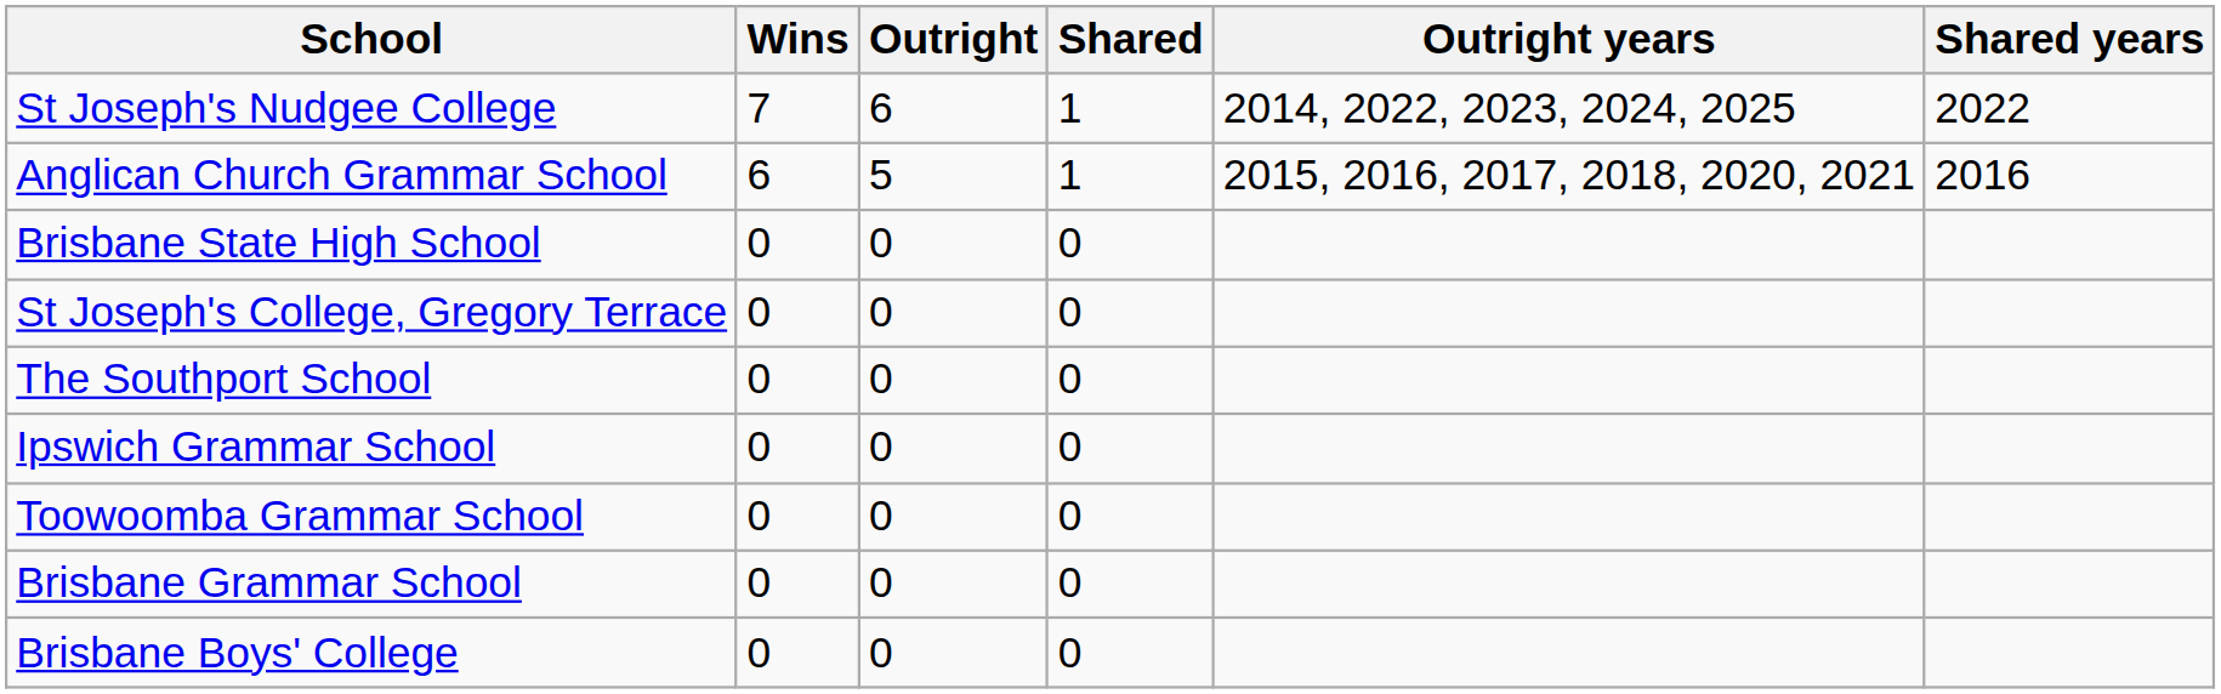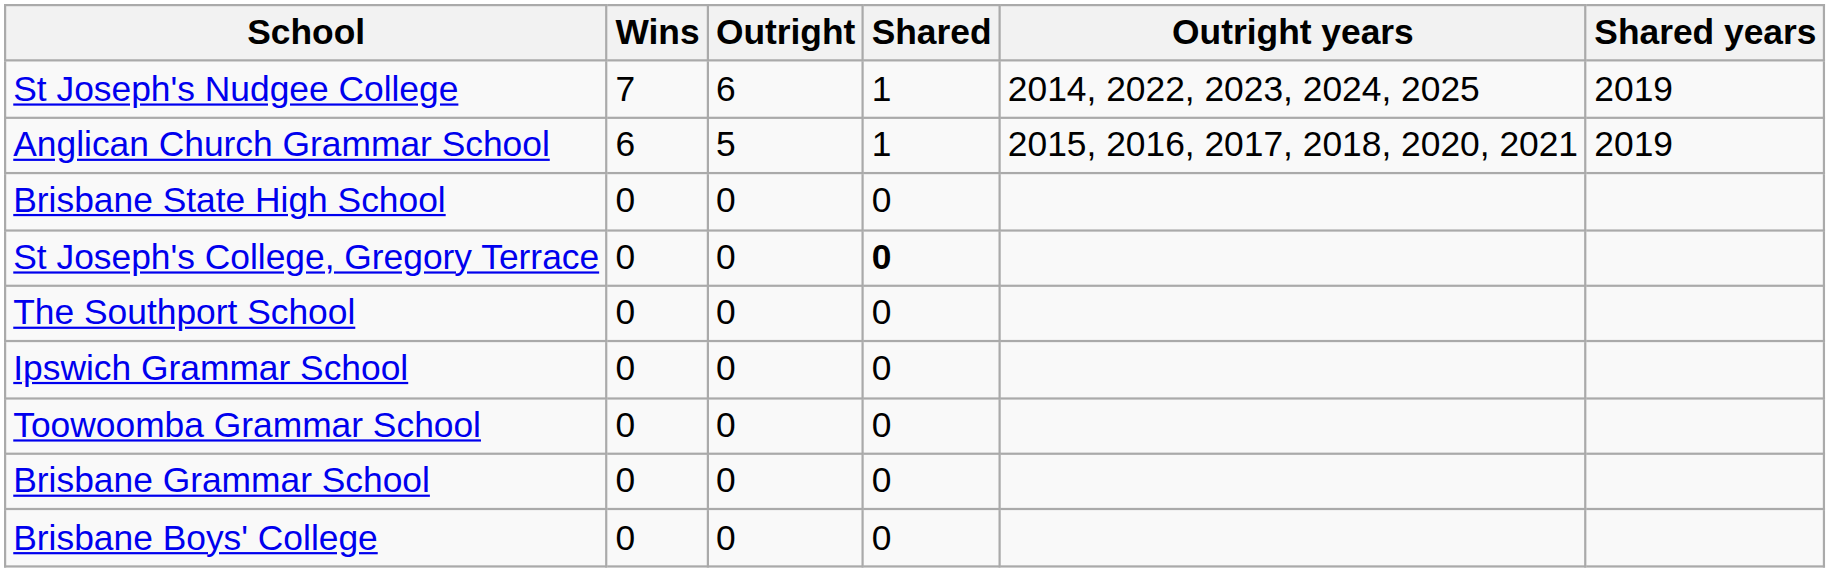St Joseph's Nudgee College | Shared years: 2022 -> 2019
Anglican Church Grammar School | Shared years: 2016 -> 2019
St Joseph's College, Gregory Terrace | Shared: normal -> bold
